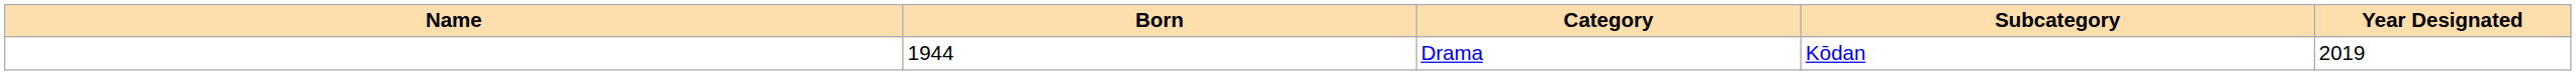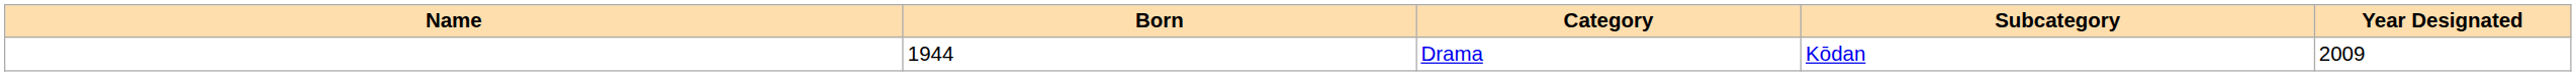Drama | Year Designated: 2019 -> 2009
